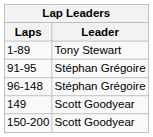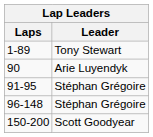+ row: 90 | Arie Luyendyk
- row: 149 | Scott Goodyear
